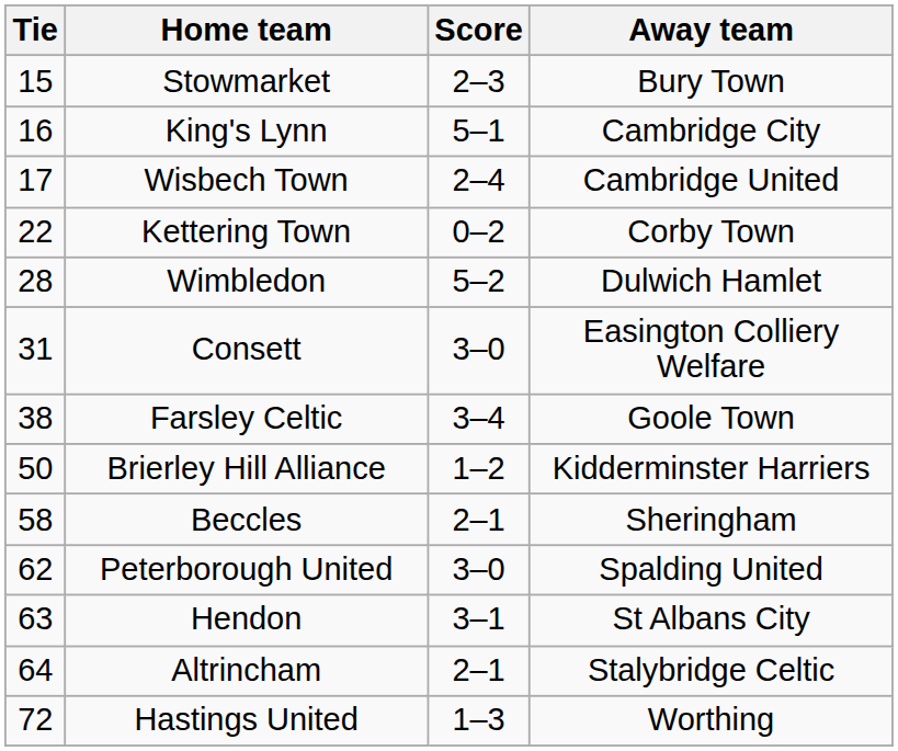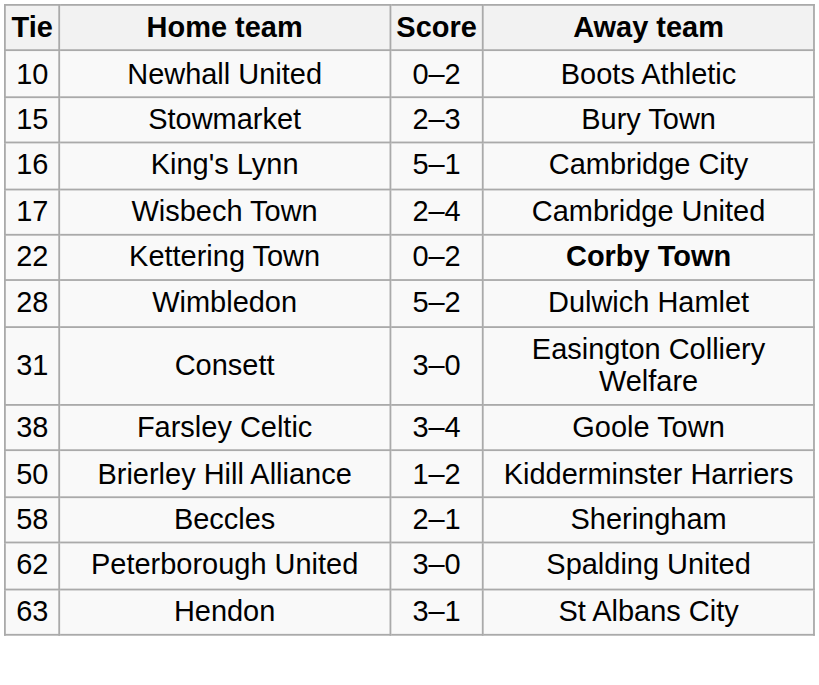+ row: 10 | Newhall United | 0–2 | Boots Athletic
Kettering Town | Away team: normal -> bold
- row: 64 | Altrincham | 2–1 | Stalybridge Celtic
- row: 72 | Hastings United | 1–3 | Worthing
